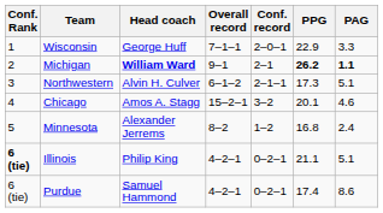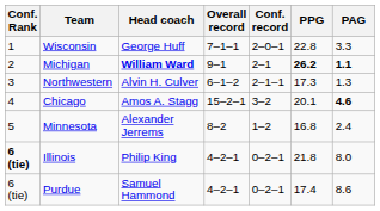Wisconsin | PPG: 22.9 -> 22.8
Northwestern | PAG: 5.1 -> 1.3
Chicago | PAG: normal -> bold
Illinois | PPG: 21.1 -> 21.8
Illinois | PAG: 5.1 -> 8.0
